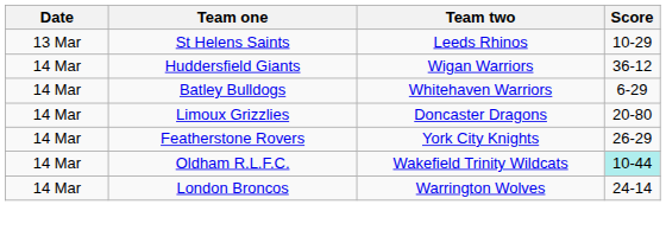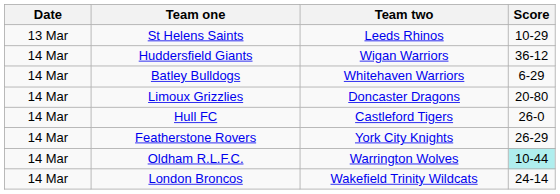+ row: 14 Mar | Hull FC | Castleford Tigers | 26-0
Oldham R.L.F.C. | Team two: Wakefield Trinity Wildcats -> Warrington Wolves
London Broncos | Team two: Warrington Wolves -> Wakefield Trinity Wildcats
